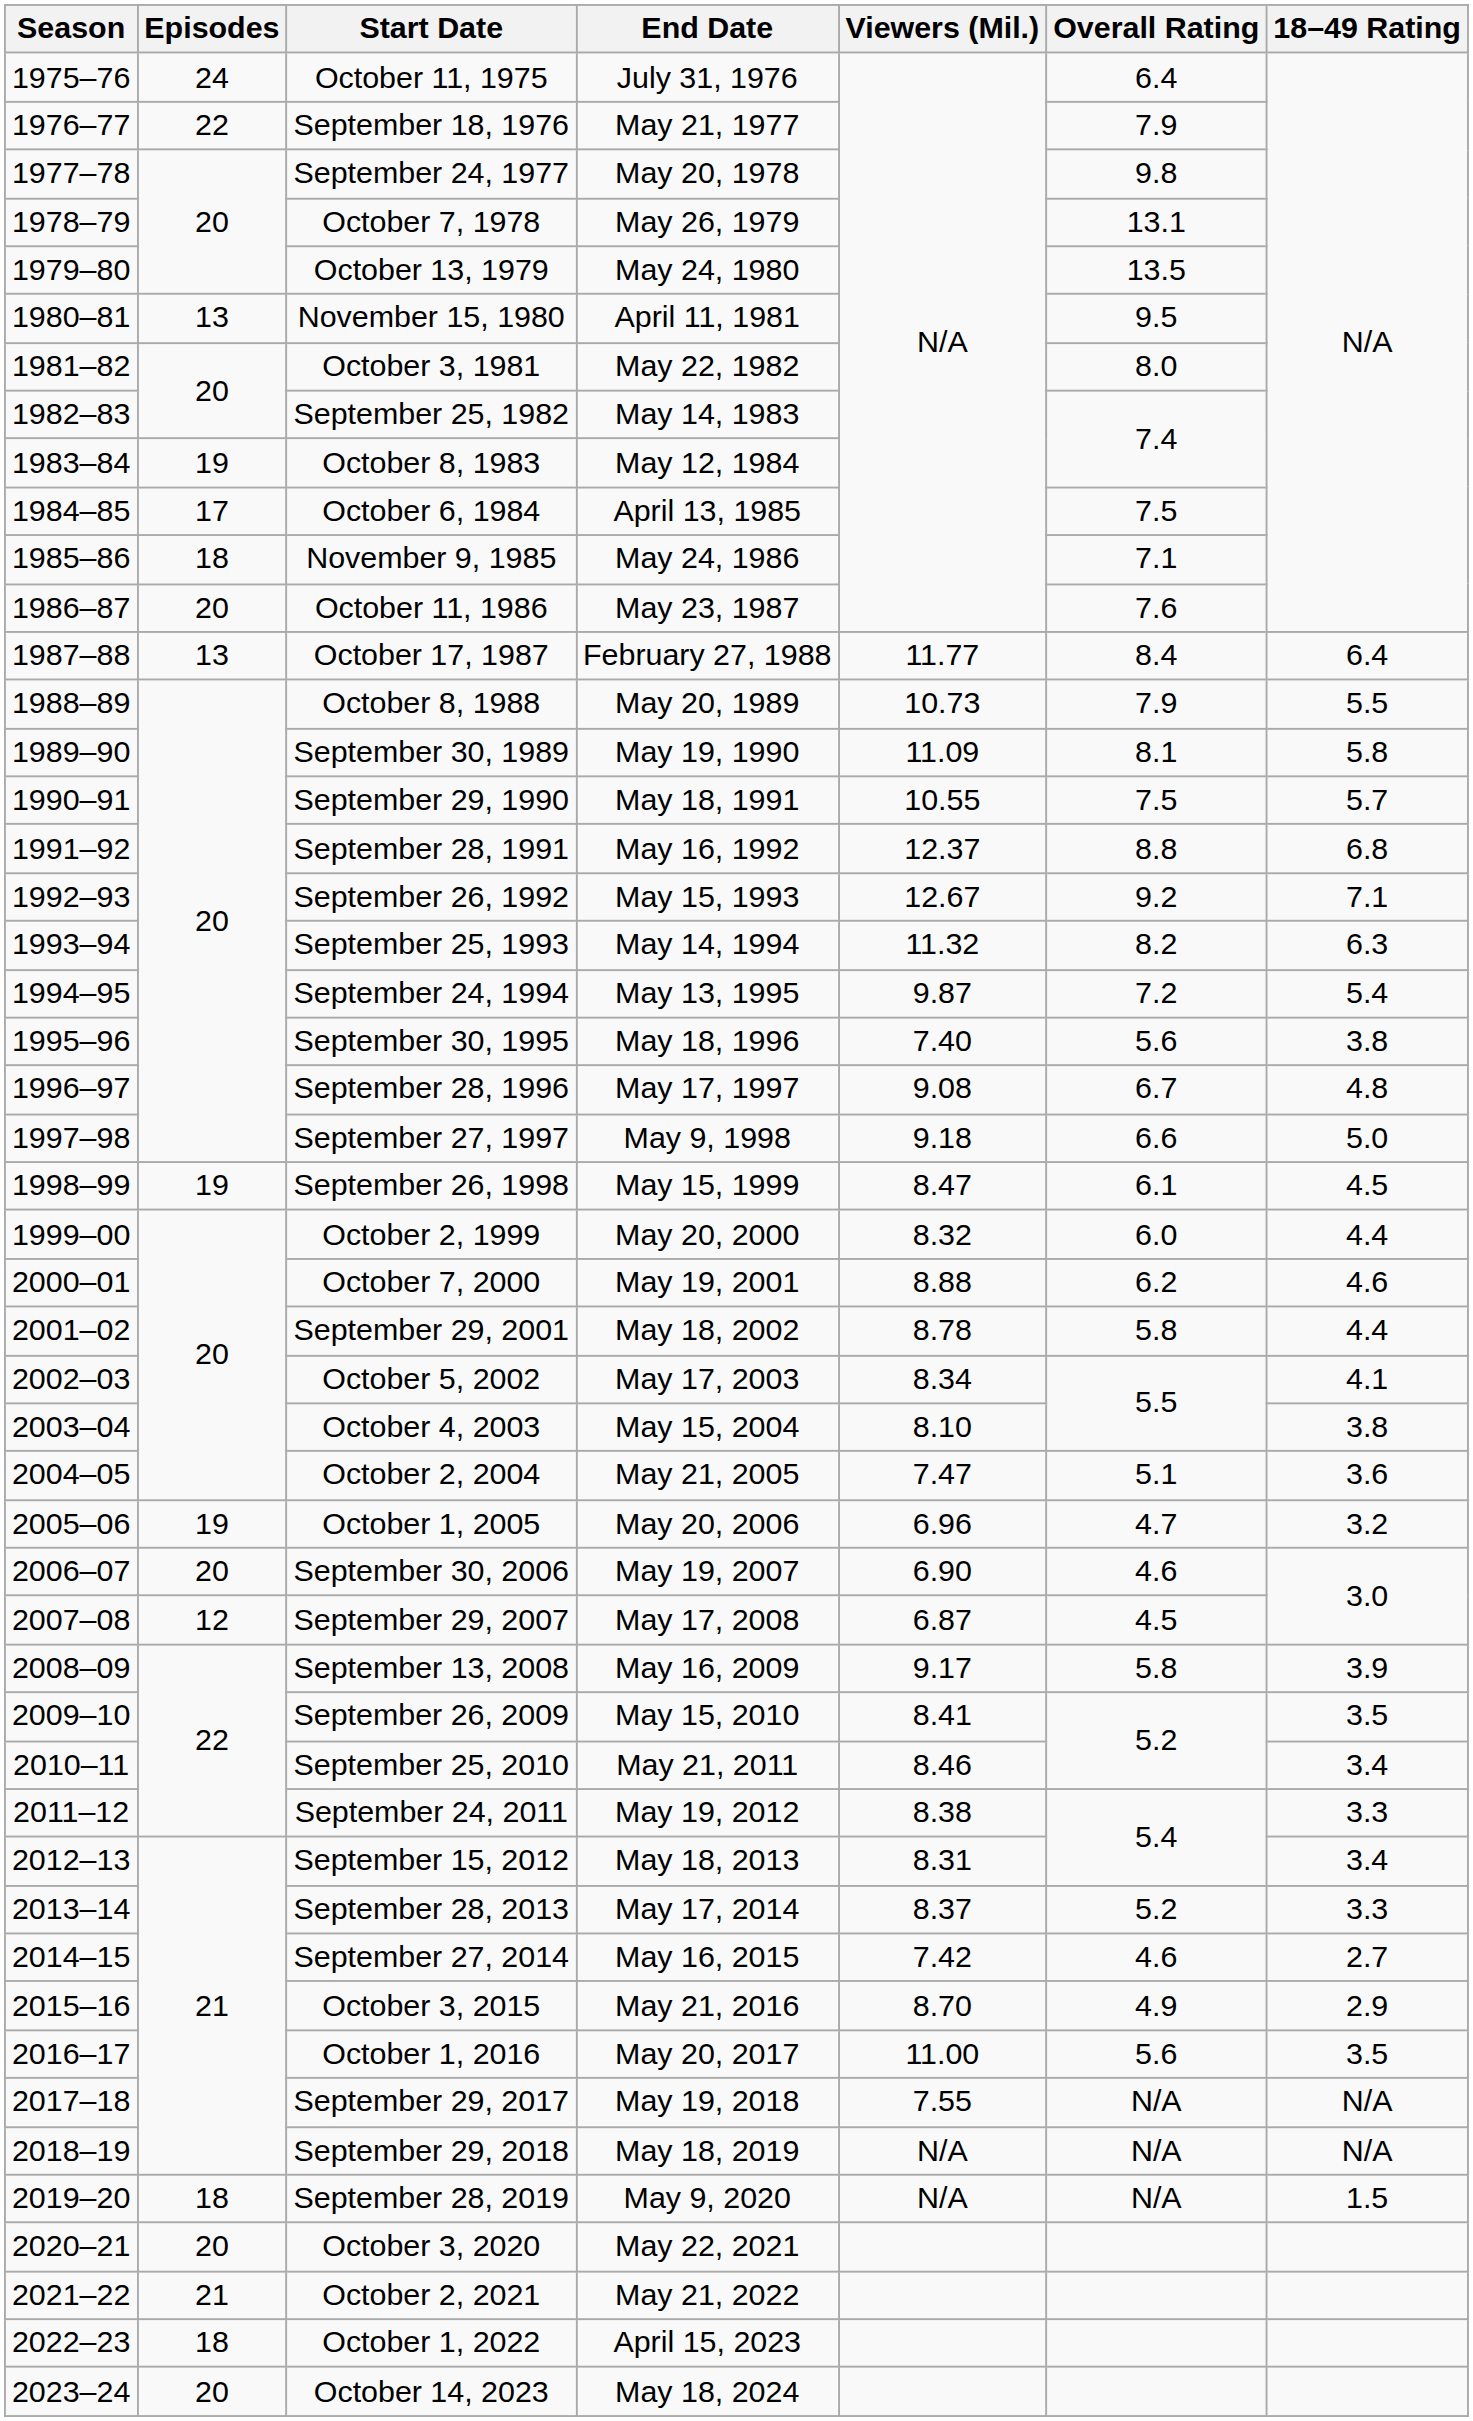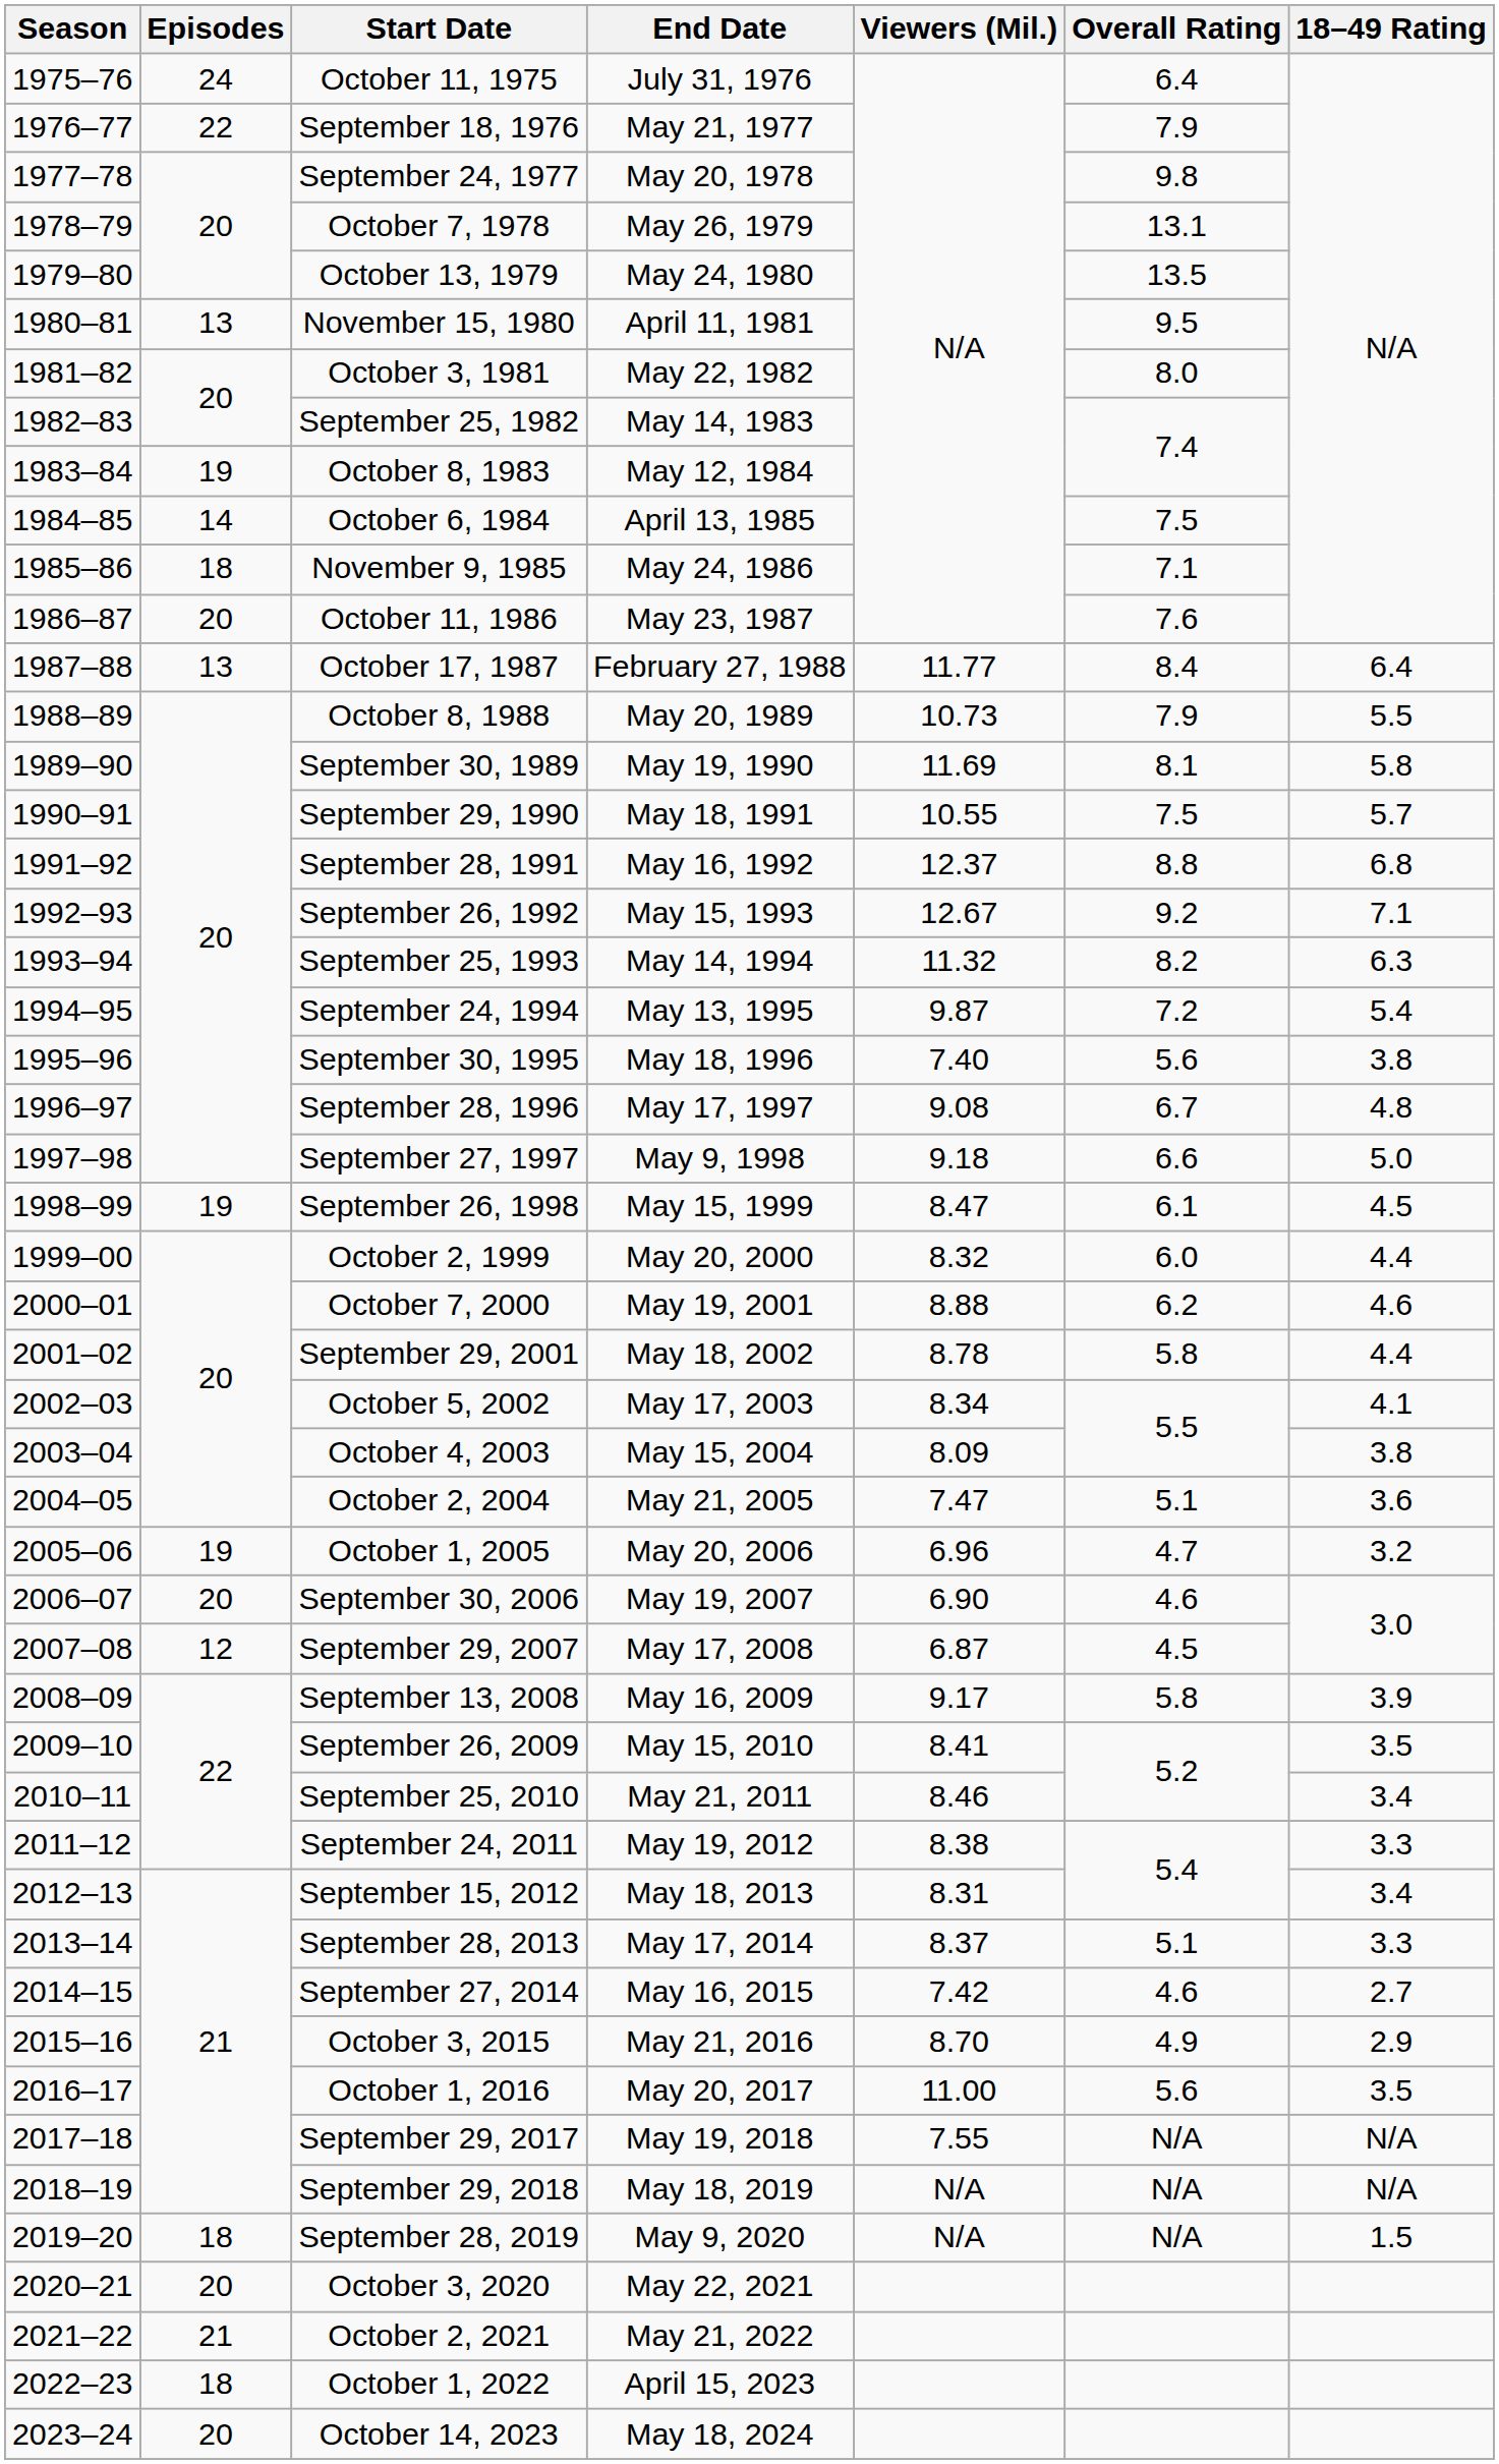October 6, 1984 | Episodes: 17 -> 14
September 30, 1989 | Viewers (Mil.): 11.09 -> 11.69
October 4, 2003 | Viewers (Mil.): 8.10 -> 8.09
September 28, 2013 | Overall Rating: 5.2 -> 5.1
